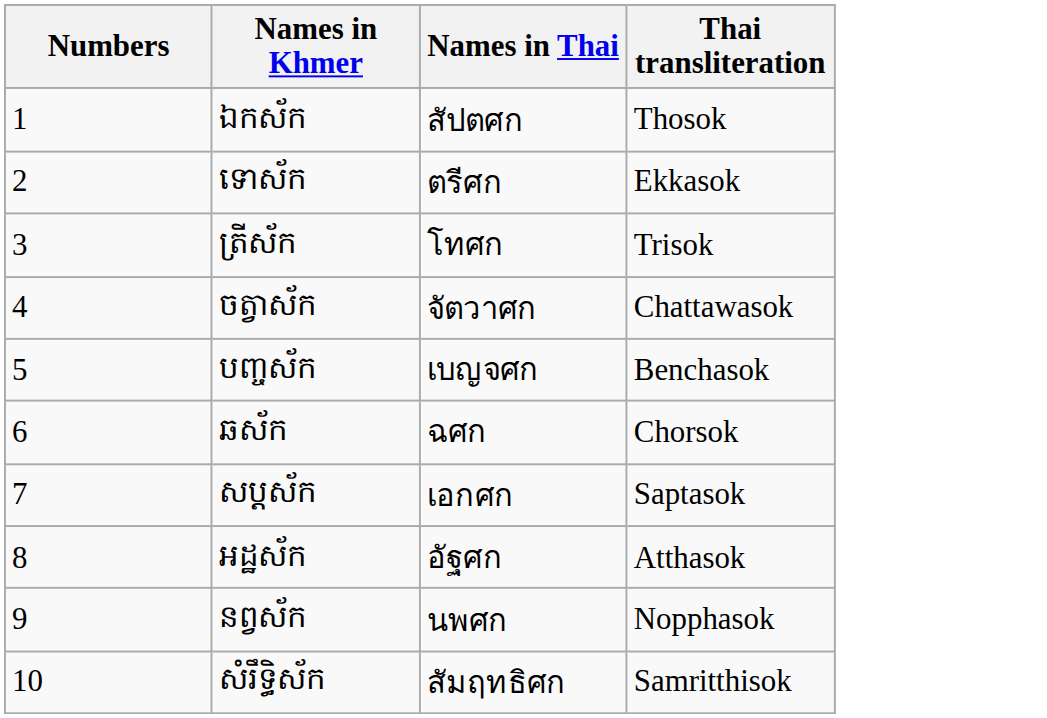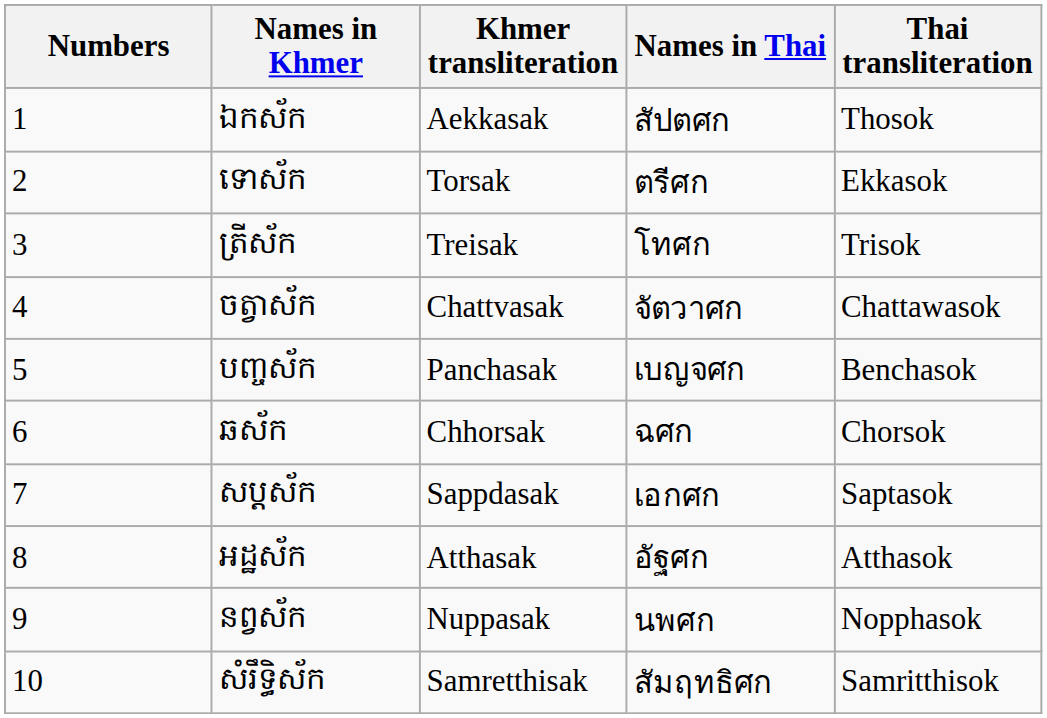+ column: Khmer transliteration | Aekkasak | Torsak | Treisak | Chattvasak | Panchasak | Chhorsak | Sappdasak | Atthasak | Nuppasak | Samretthisak
